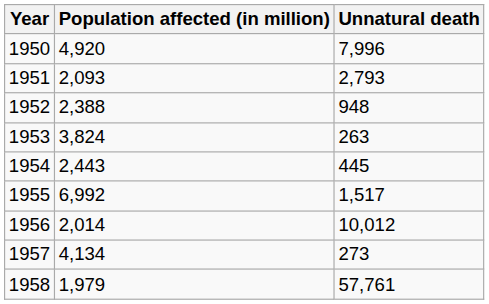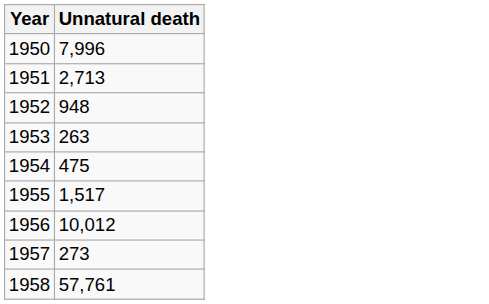- column: Population affected (in million) | 4,920 | 2,093 | 2,388 | 3,824 | 2,443 | 6,992 | 2,014 | 4,134 | 1,979
1951 | Unnatural death: 2,793 -> 2,713
1954 | Unnatural death: 445 -> 475
